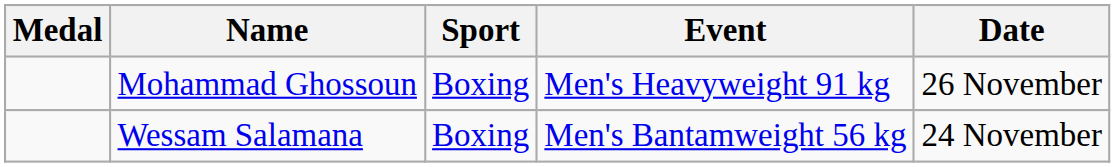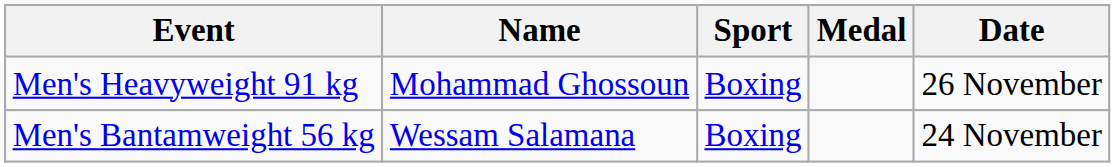columns swapped: Medal <-> Event
